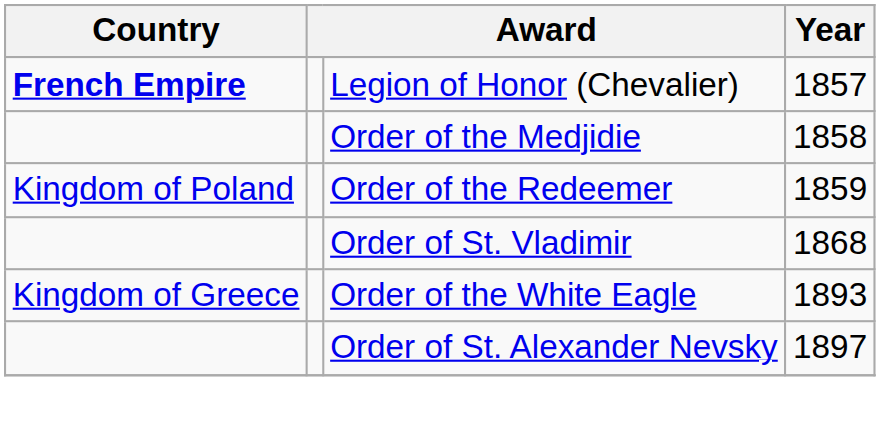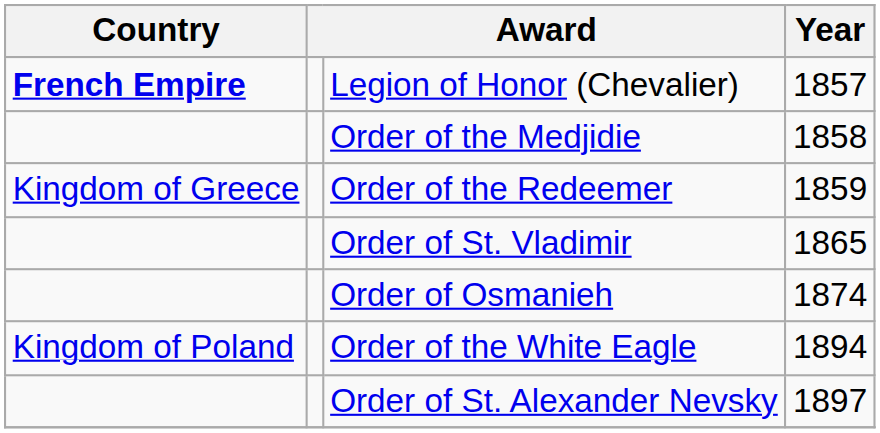Order of the Redeemer | Country: Kingdom of Poland -> Kingdom of Greece
Order of St. Vladimir | Year: 1868 -> 1865
+ row: Order of Osmanieh | 1874
Order of the White Eagle | Country: Kingdom of Greece -> Kingdom of Poland
Order of the White Eagle | Year: 1893 -> 1894
